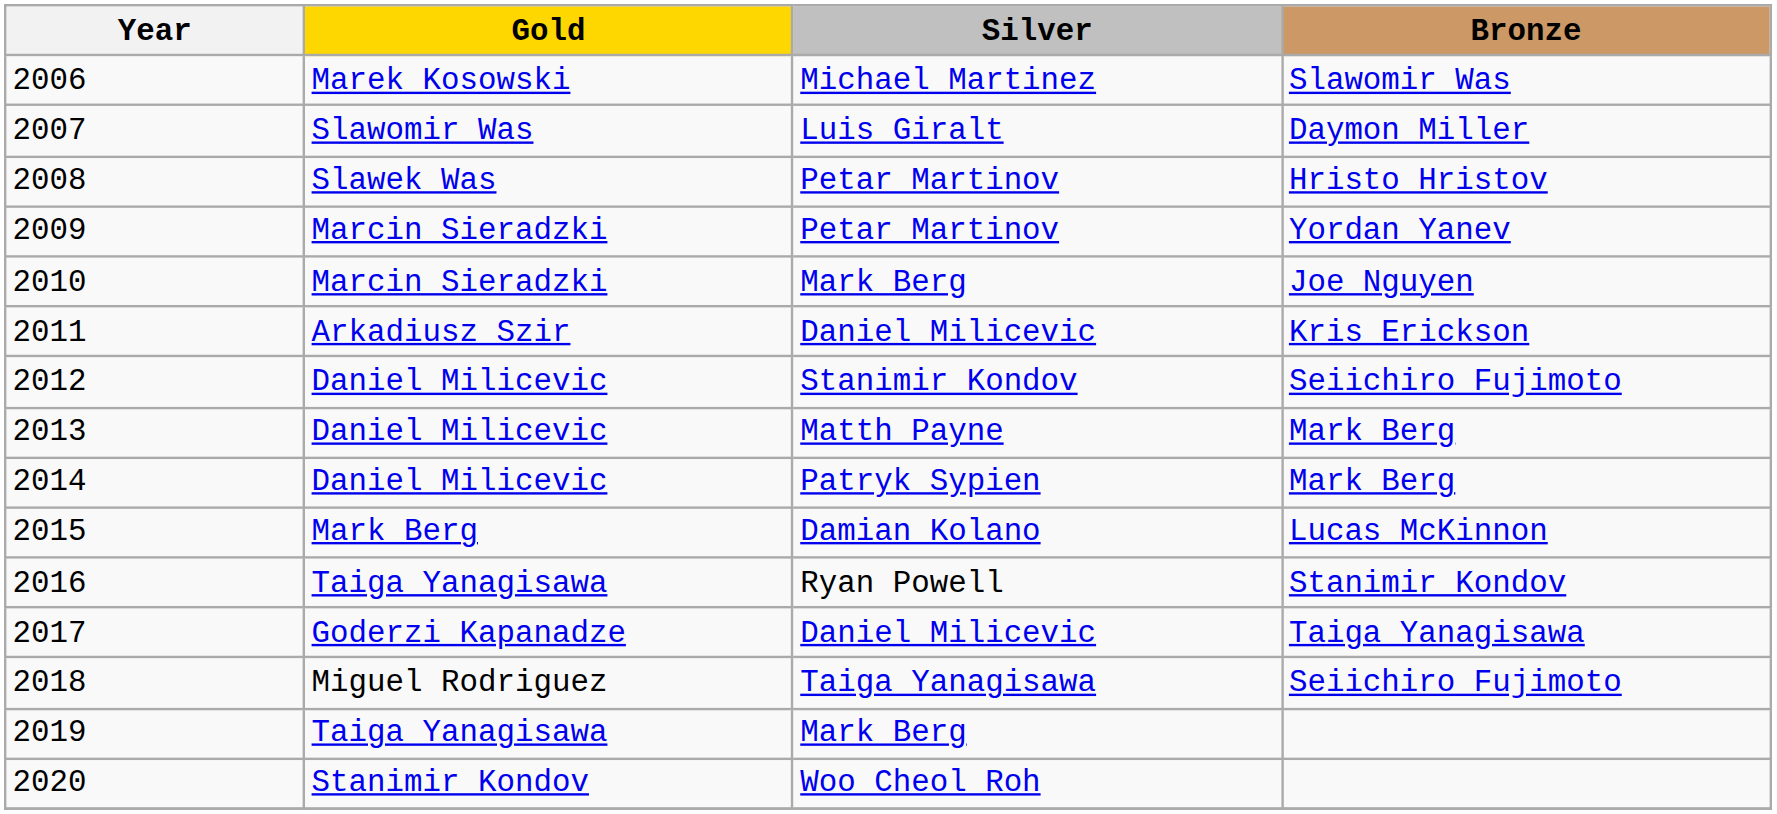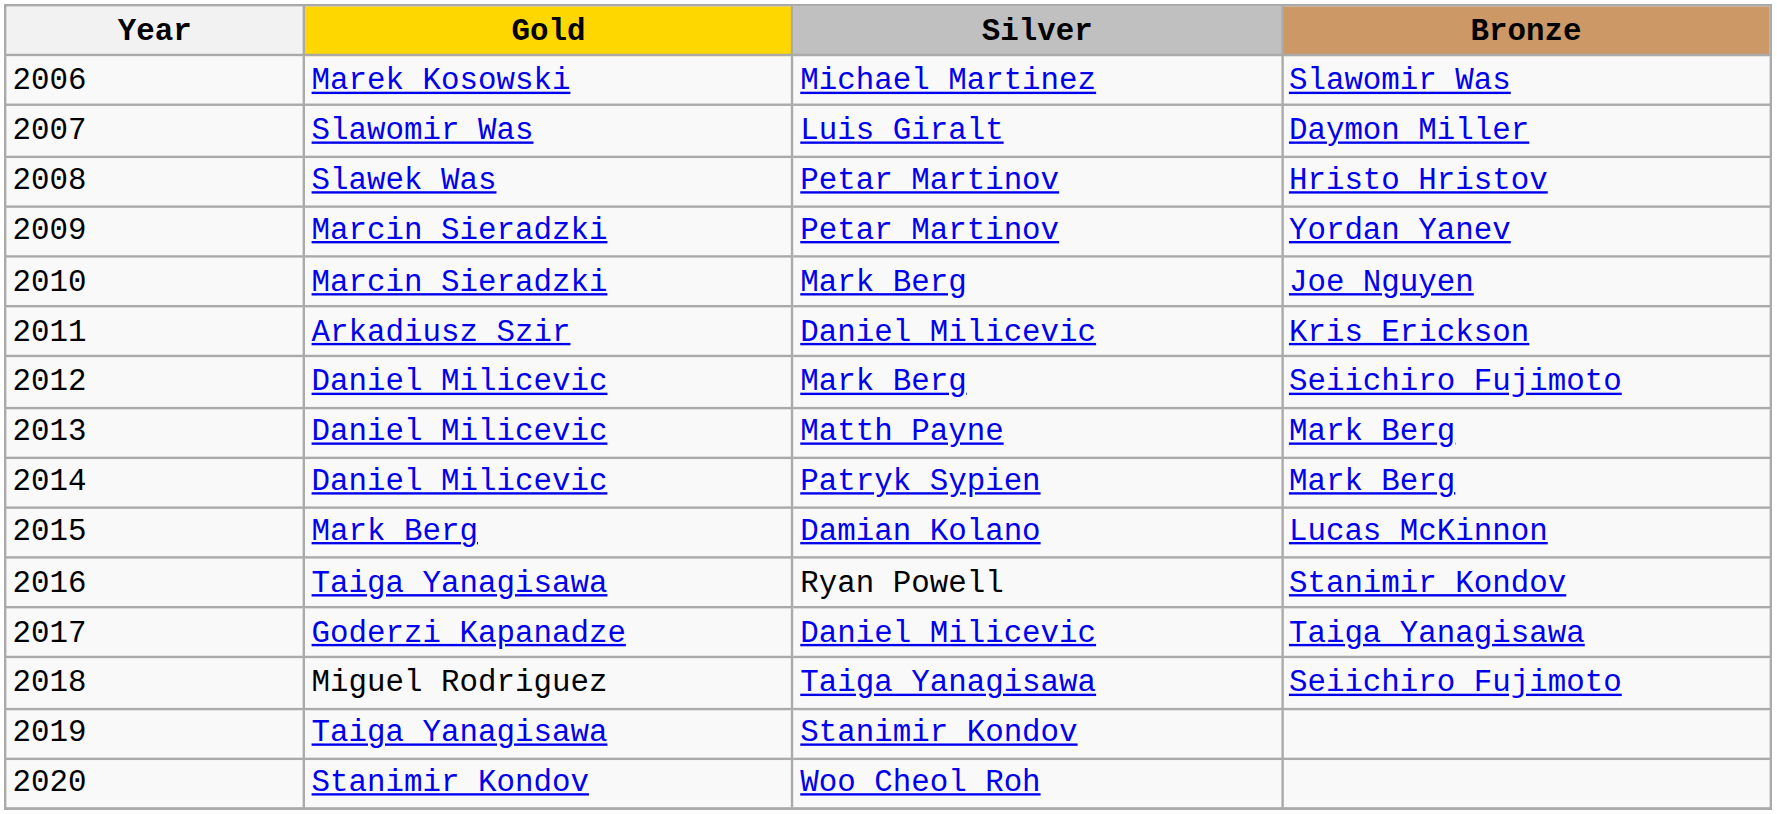2012 | Silver: Stanimir Kondov -> Mark Berg
2019 | Silver: Mark Berg -> Stanimir Kondov
